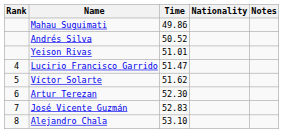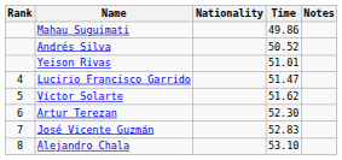columns swapped: Nationality <-> Time
